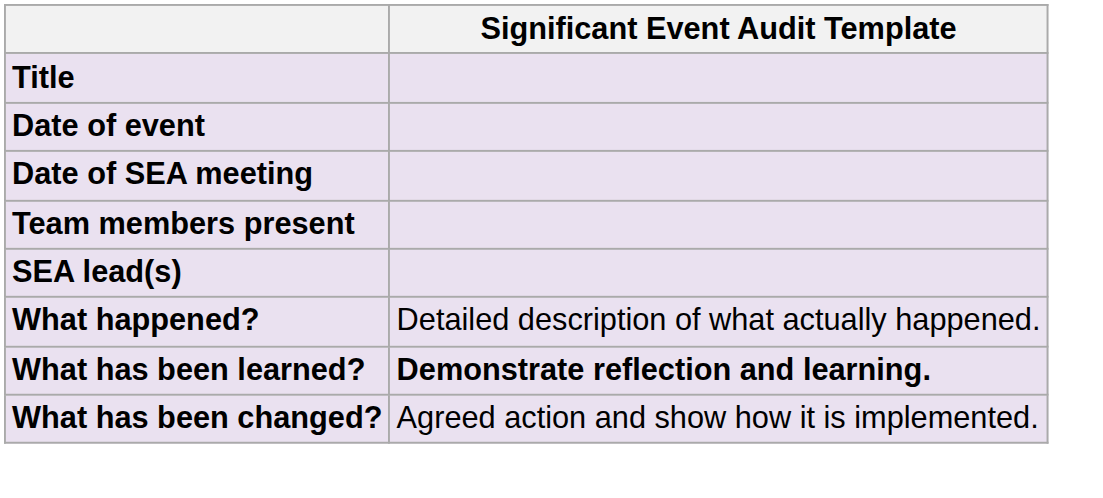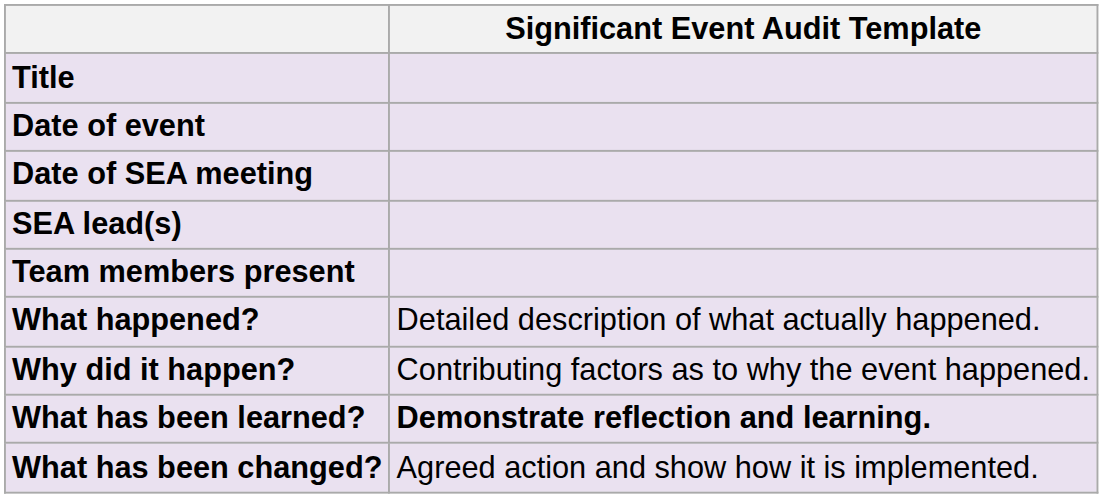rows swapped: SEA lead(s) <-> Team members present
+ row: Why did it happen? | Contributing factors as to why the event happened.
